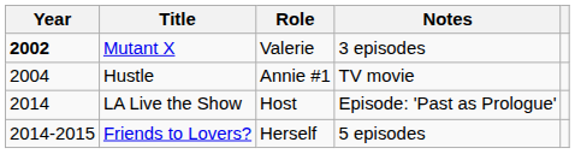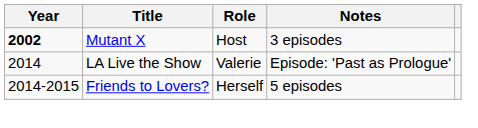Mutant X | Role: Valerie -> Host
- row: 2004 | Hustle | Annie #1 | TV movie
LA Live the Show | Role: Host -> Valerie
